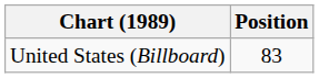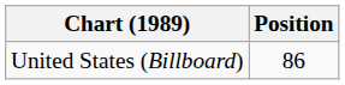United States (Billboard) | Position: 83 -> 86
